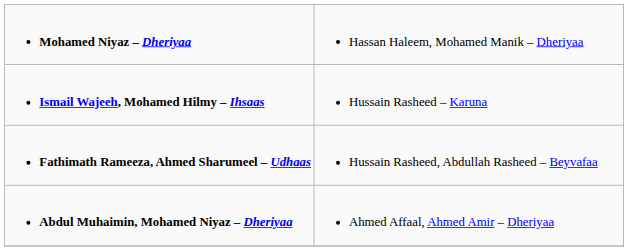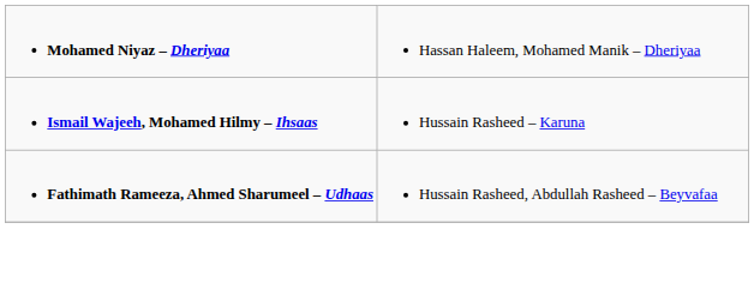- row: Abdul Muhaimin, Mohamed Niyaz – Dheriyaa | Ahmed Affaal, Ahmed Amir – Dheriyaa
